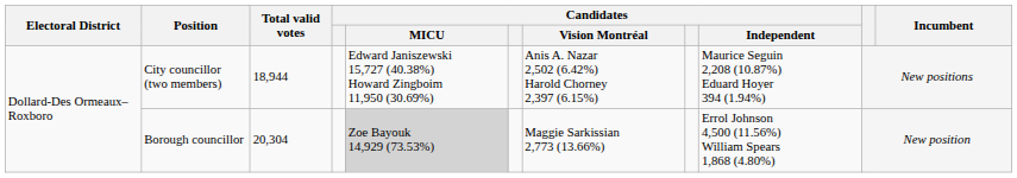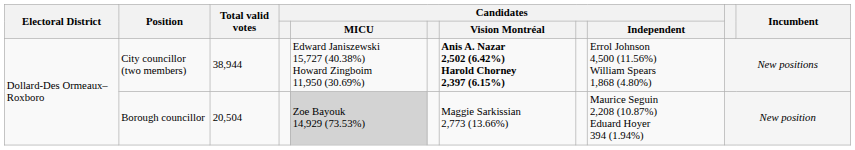City councillor (two members) | Total valid votes: 18,944 -> 38,944
City councillor (two members) | Candidates / Vision Montréal: normal -> bold
City councillor (two members) | Candidates / Independent: Maurice Seguin 2,208 (10.87%) Eduard Hoyer 394 (1.94%) -> Errol Johnson 4,500 (11.56%) William Spears 1,868 (4.80%)
Borough councillor | Total valid votes: 20,304 -> 20,504
Borough councillor | Candidates / Independent: Errol Johnson 4,500 (11.56%) William Spears 1,868 (4.80%) -> Maurice Seguin 2,208 (10.87%) Eduard Hoyer 394 (1.94%)
